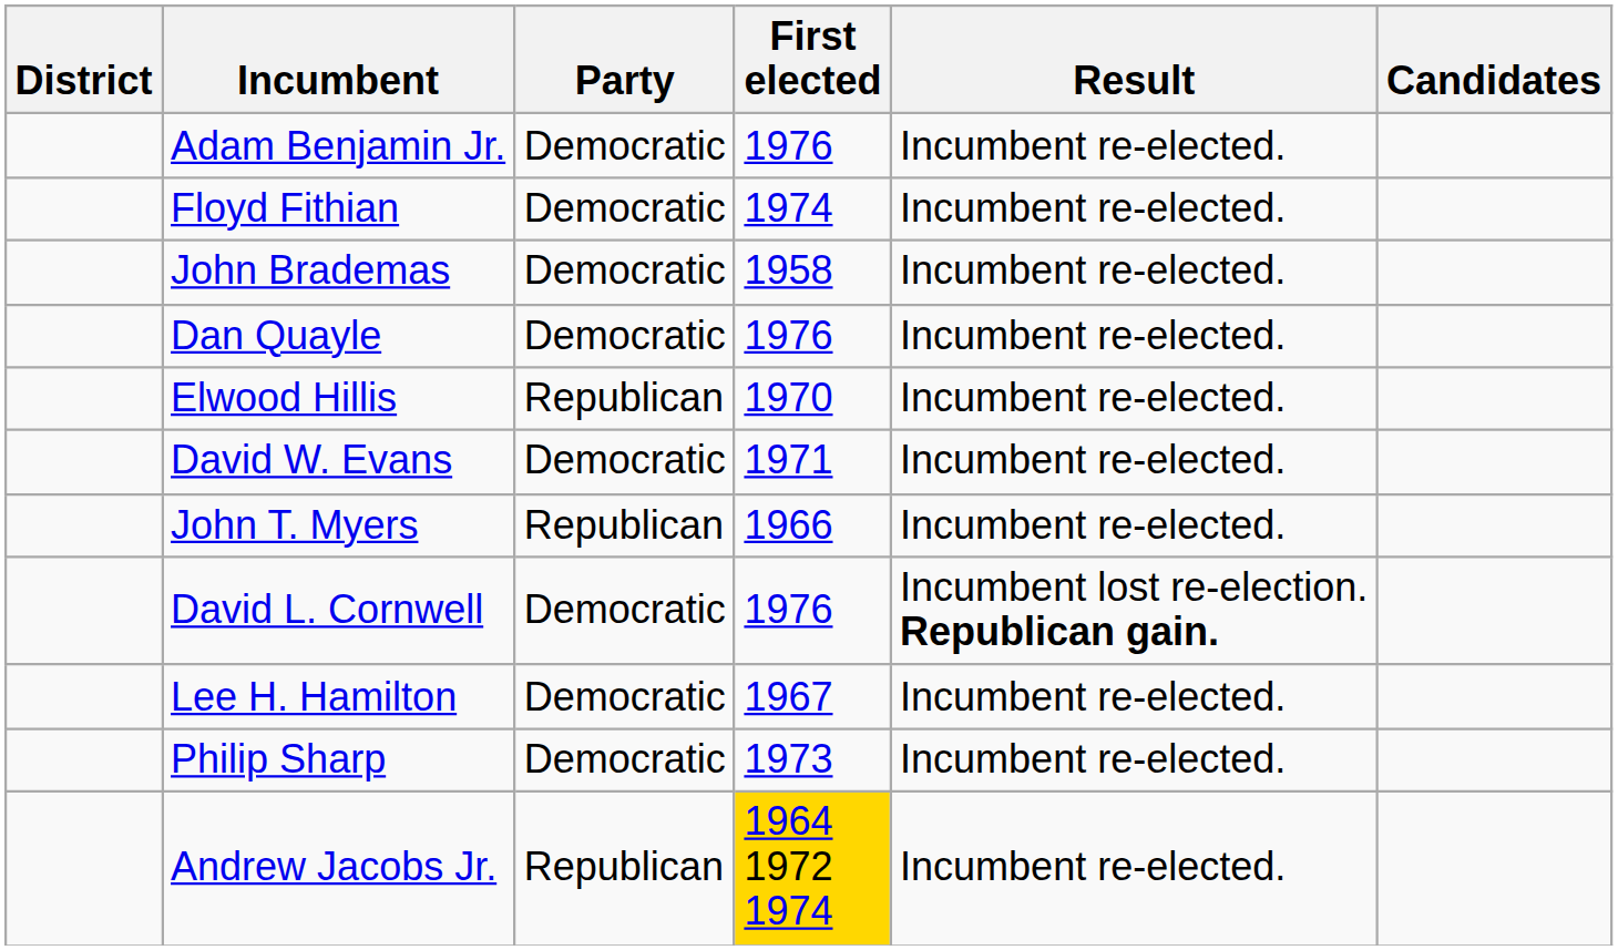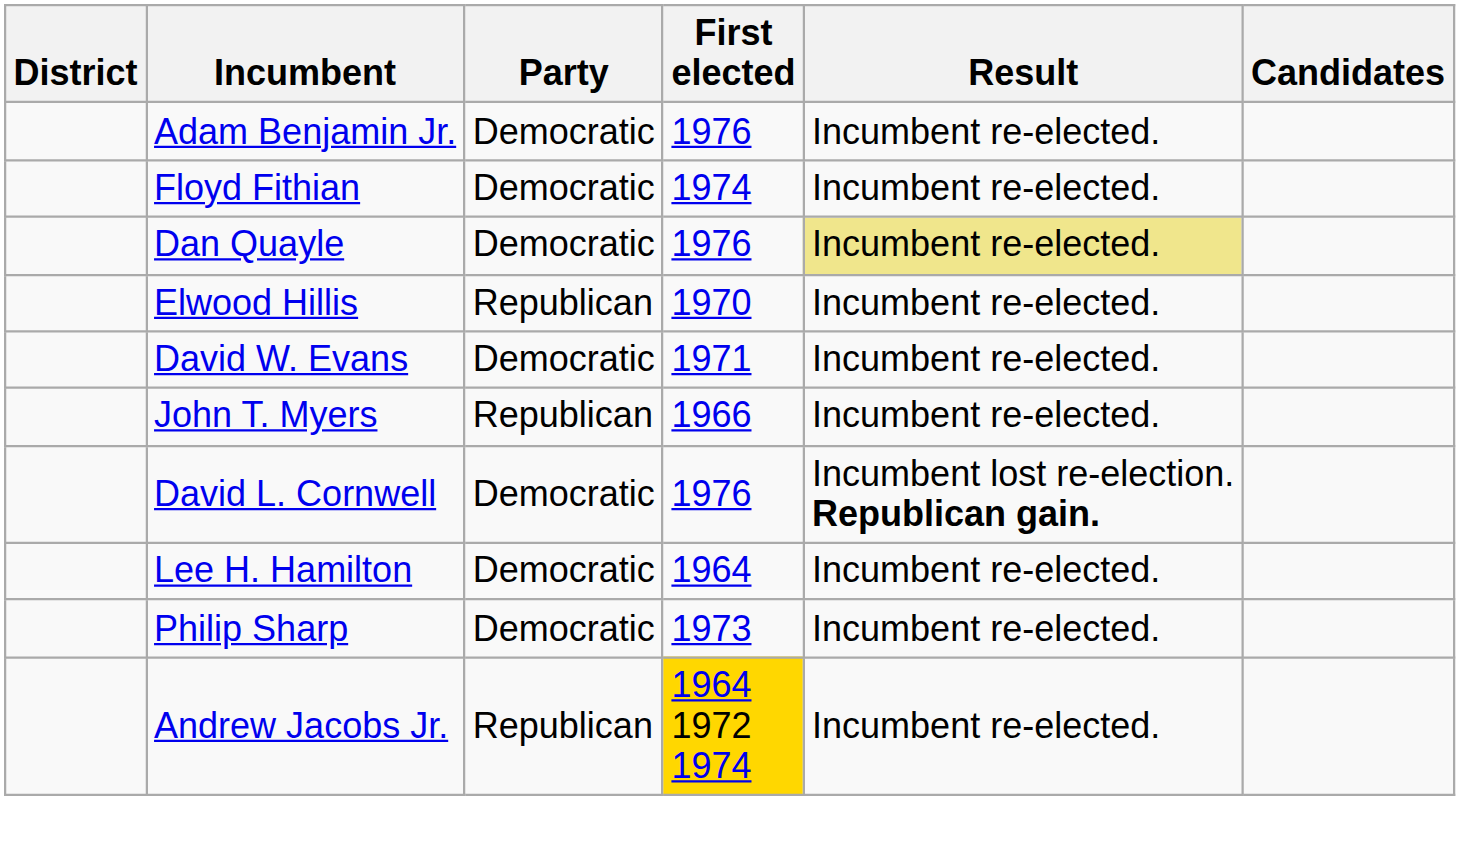- row: John Brademas | Democratic | 1958 | Incumbent re-elected.
Dan Quayle | Result: no background -> khaki background
Lee H. Hamilton | First elected: 1967 -> 1964
